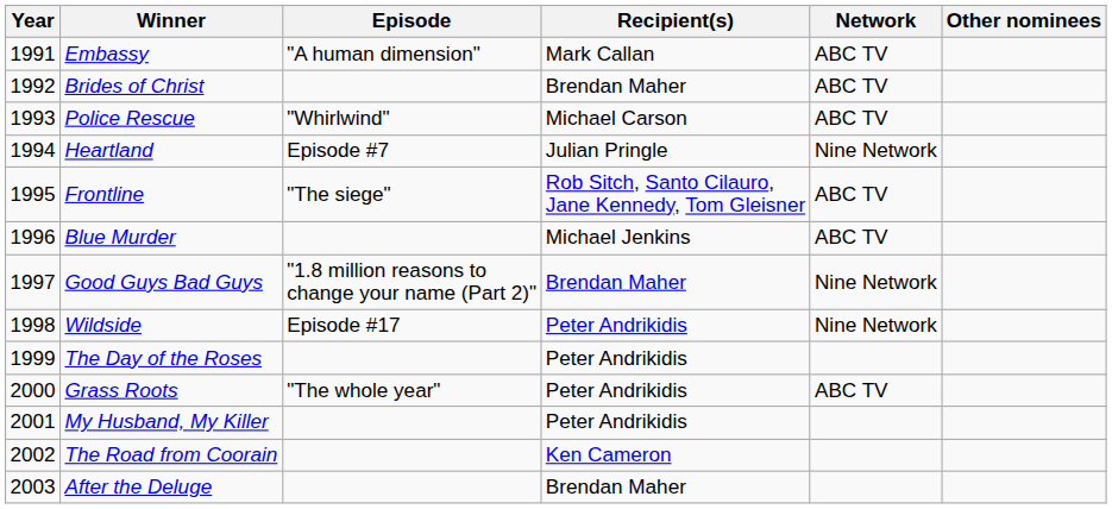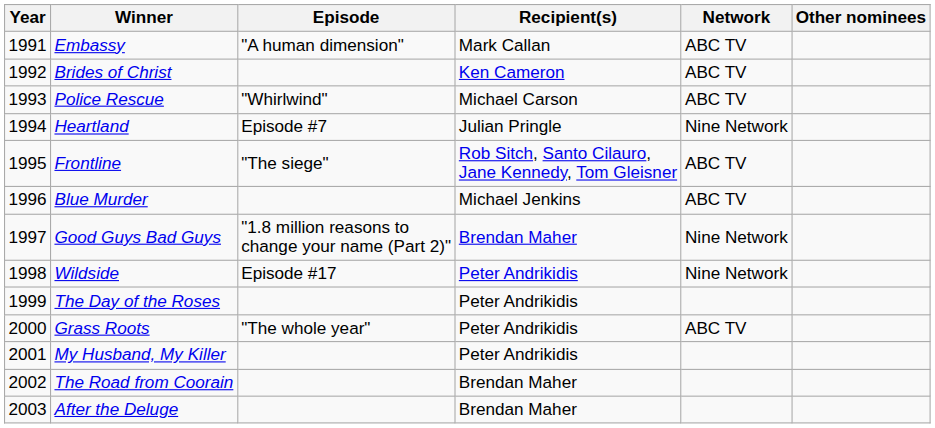Brides of Christ | Recipient(s): Brendan Maher -> Ken Cameron
The Road from Coorain | Recipient(s): Ken Cameron -> Brendan Maher
